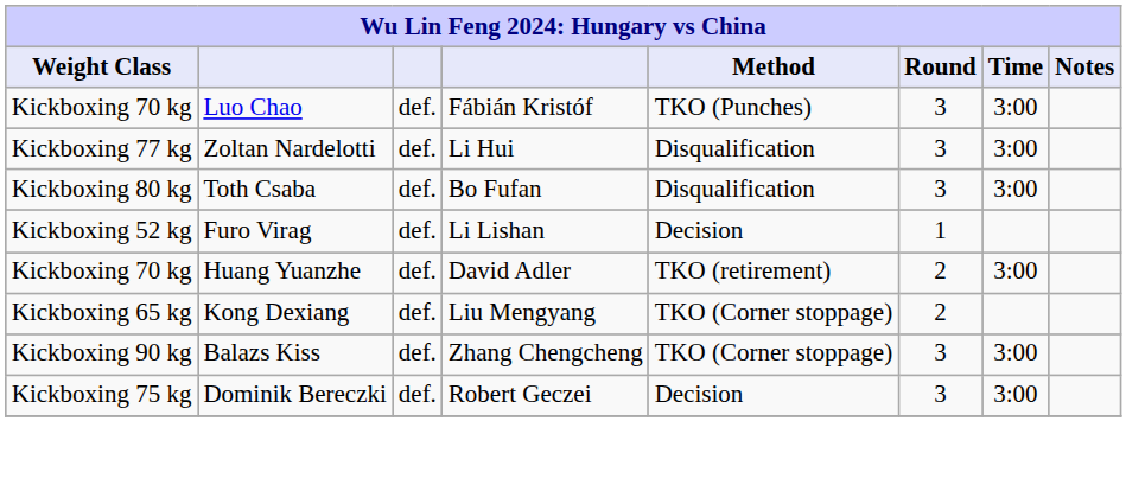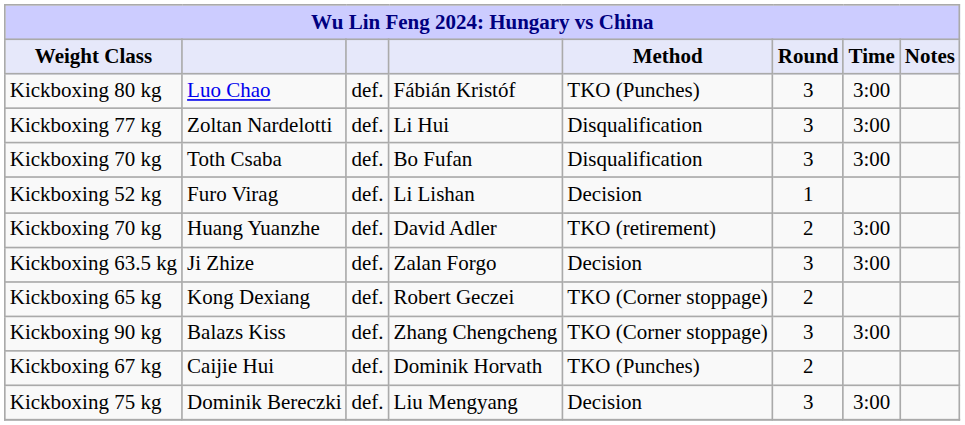Luo Chao | Weight Class: Kickboxing 70 kg -> Kickboxing 80 kg
Toth Csaba | Weight Class: Kickboxing 80 kg -> Kickboxing 70 kg
+ row: Kickboxing 63.5 kg | Ji Zhize | def. | Zalan Forgo | Decision | 3 | 3:00
Kong Dexiang | column 4: Liu Mengyang -> Robert Geczei
+ row: Kickboxing 67 kg | Caijie Hui | def. | Dominik Horvath | TKO (Punches) | 2
Dominik Bereczki | column 4: Robert Geczei -> Liu Mengyang
